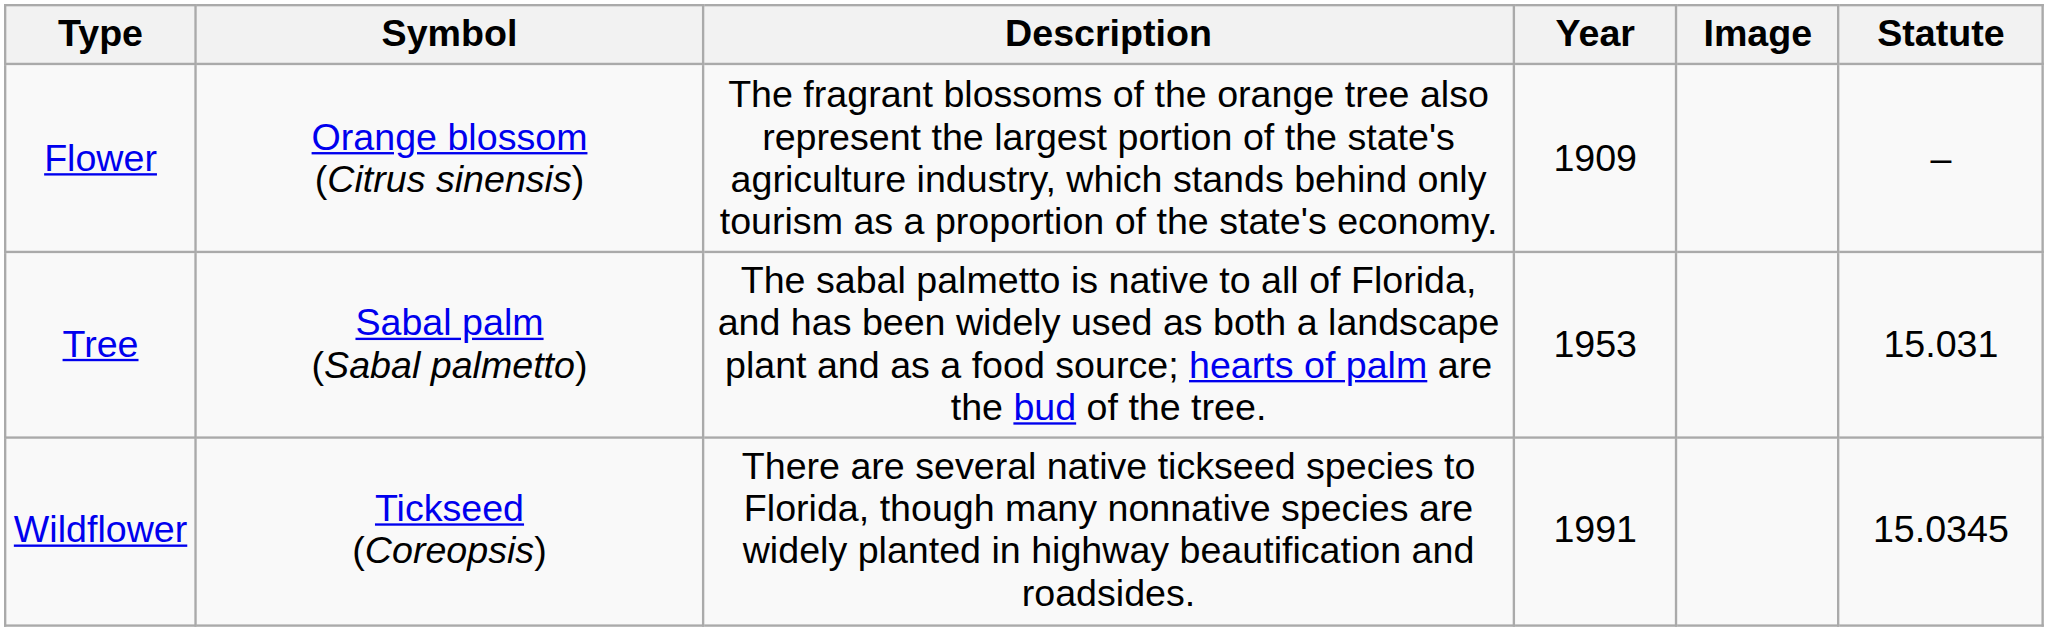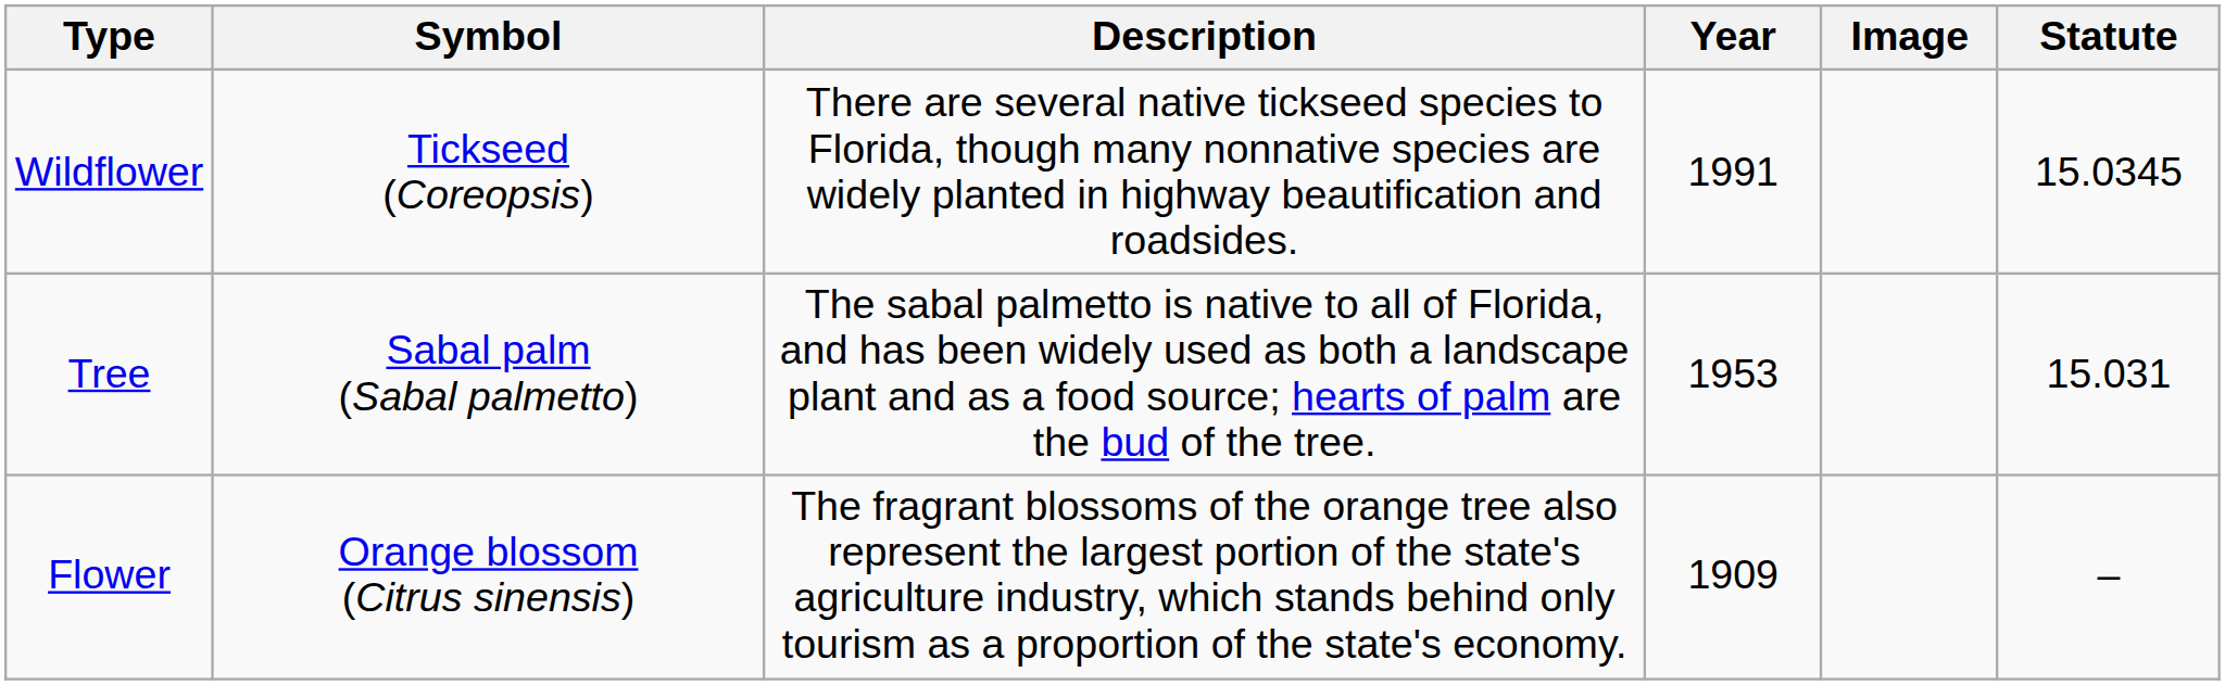rows swapped: Flower <-> Wildflower
